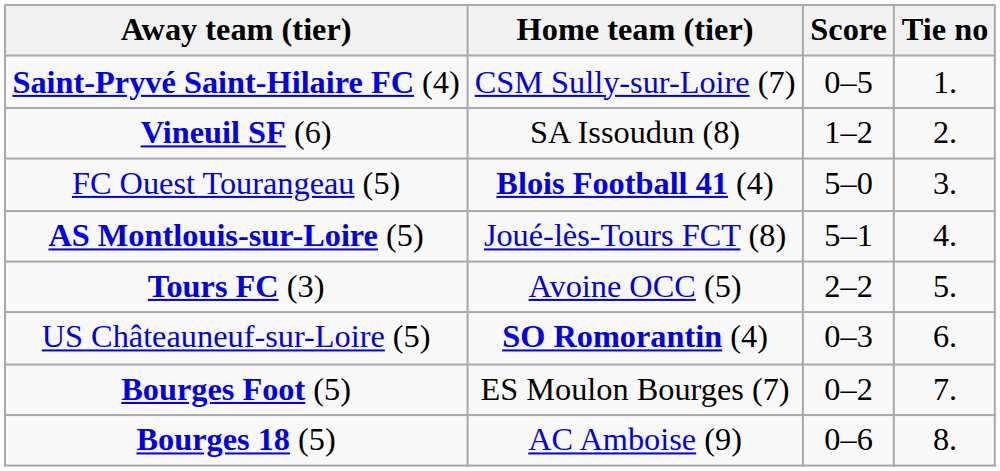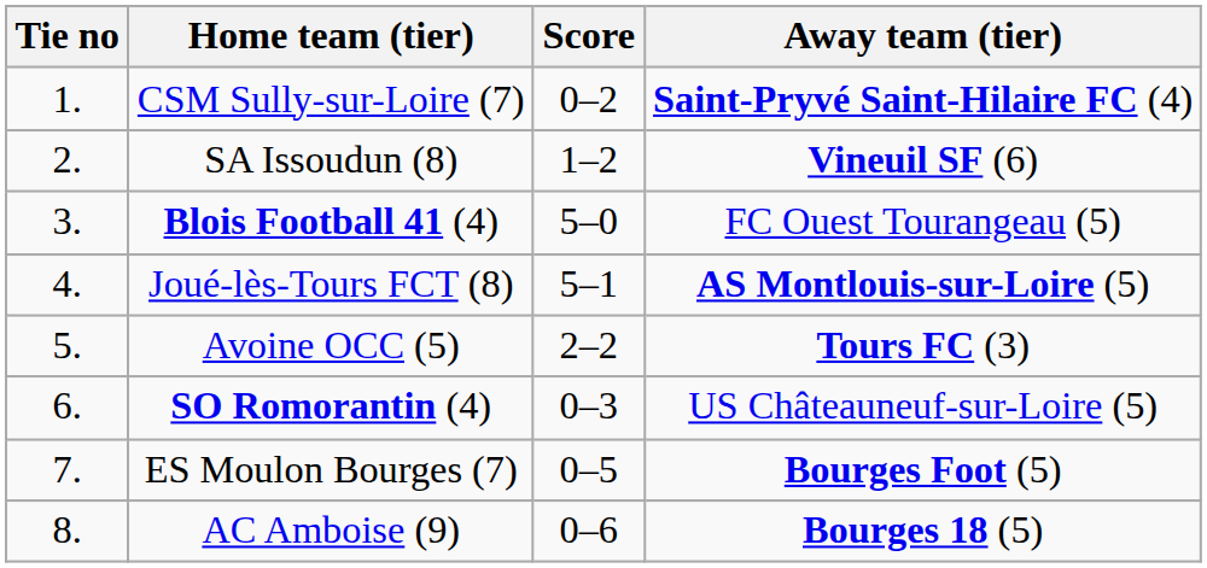columns swapped: Tie no <-> Away team (tier)
CSM Sully-sur-Loire (7) | Score: 0–5 -> 0–2
ES Moulon Bourges (7) | Score: 0–2 -> 0–5
